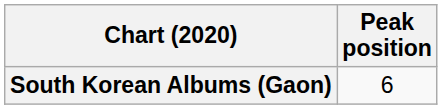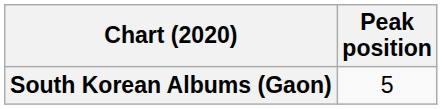South Korean Albums (Gaon) | Peak position: 6 -> 5
